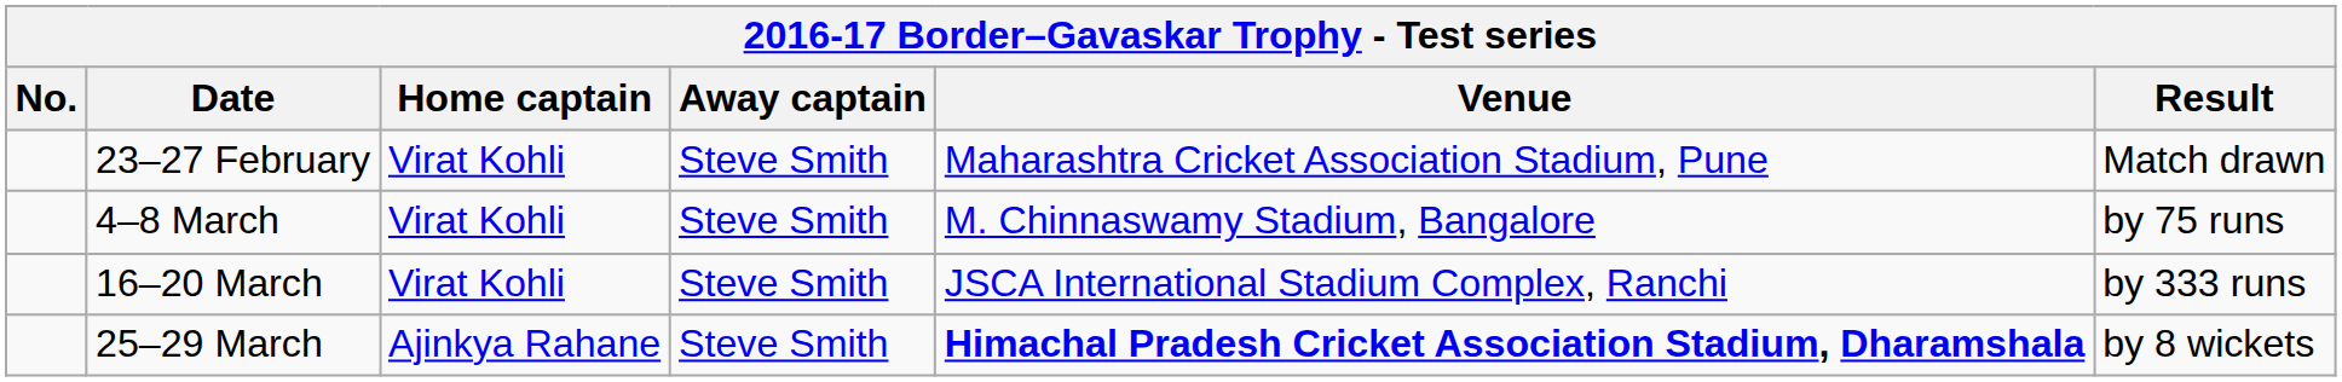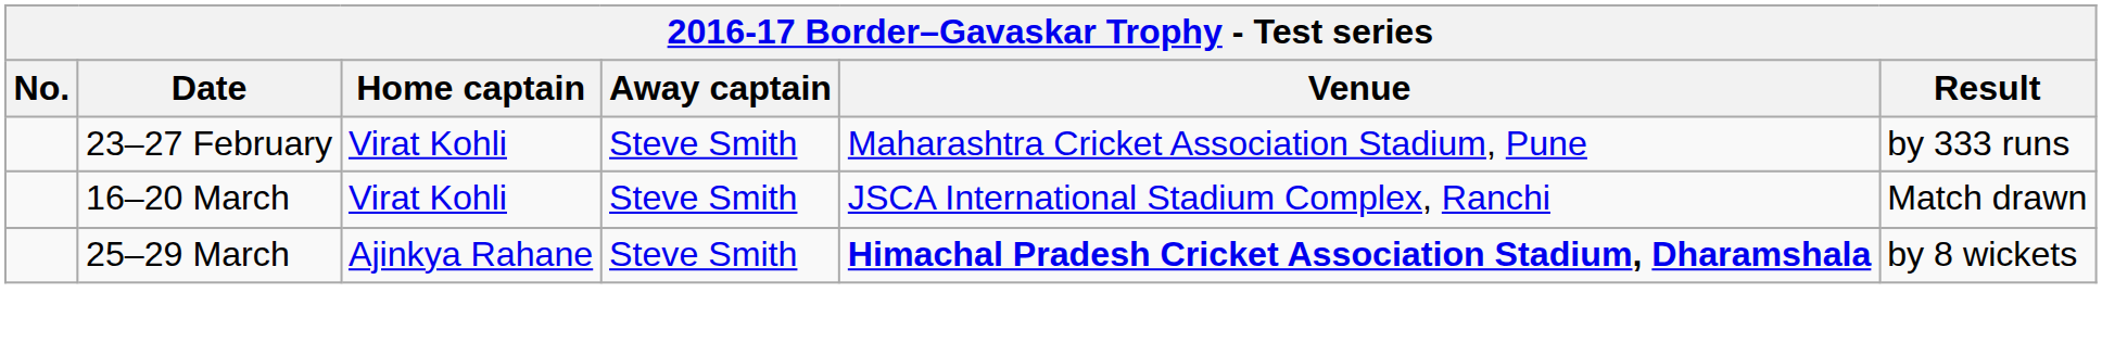23–27 February | Result: Match drawn -> by 333 runs
- row: 4–8 March | Virat Kohli | Steve Smith | M. Chinnaswamy Stadium, Bangalore | by 75 runs
16–20 March | Result: by 333 runs -> Match drawn
